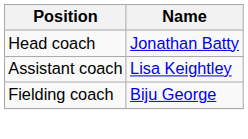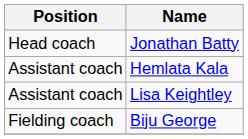+ row: Assistant coach | Hemlata Kala
